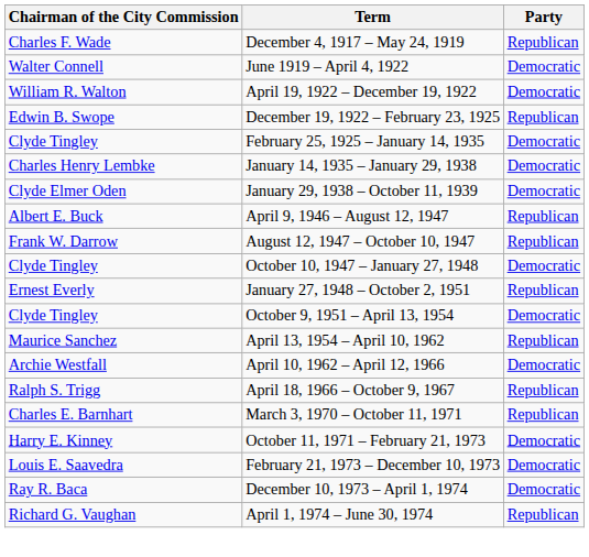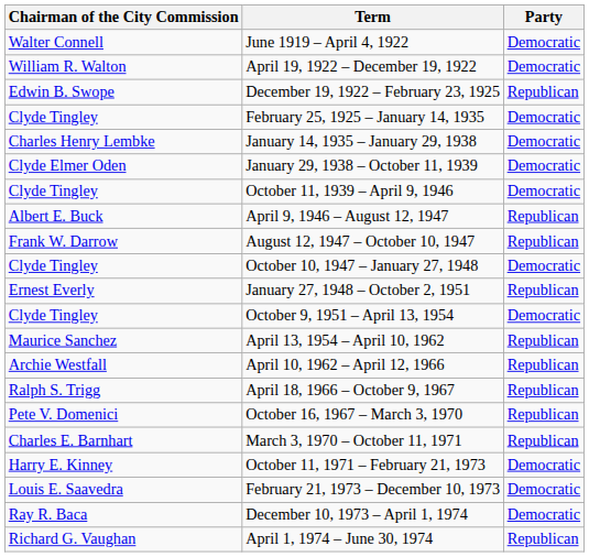- row: Charles F. Wade | December 4, 1917 – May 24, 1919 | Republican
+ row: Clyde Tingley | October 11, 1939 – April 9, 1946 | Democratic
April 10, 1962 – April 12, 1966 | Party: Democratic -> Republican
+ row: Pete V. Domenici | October 16, 1967 – March 3, 1970 | Republican
